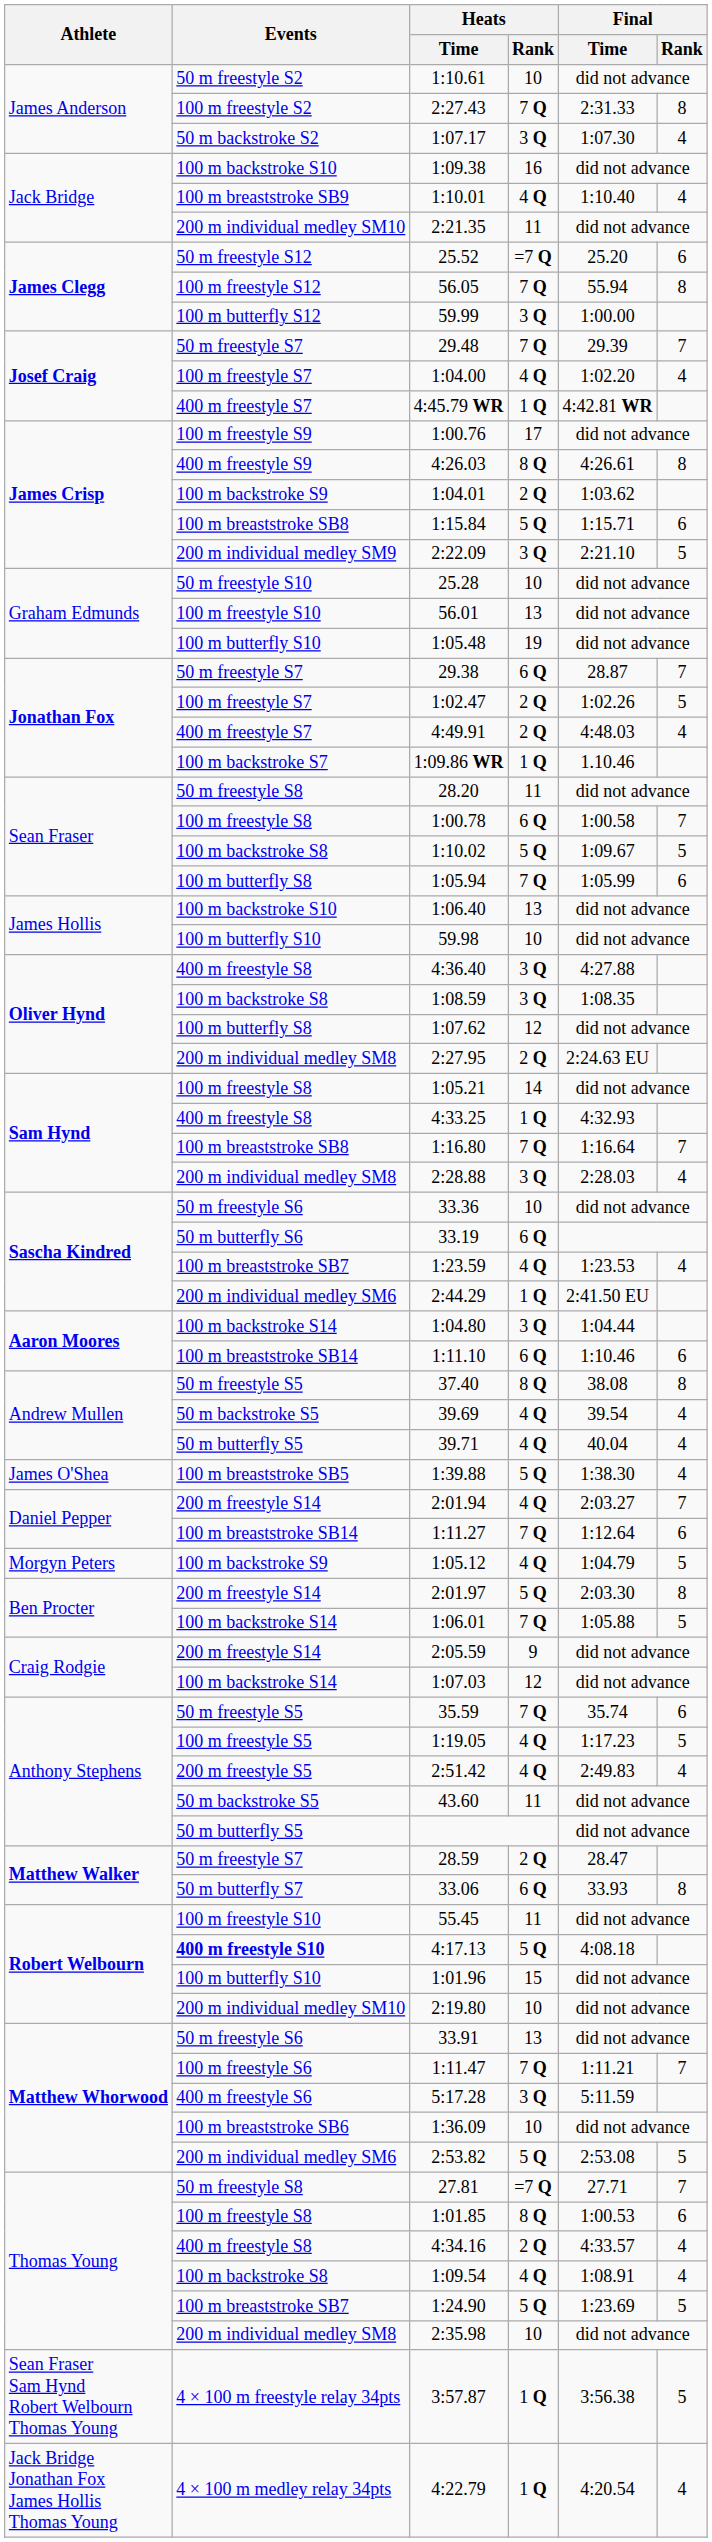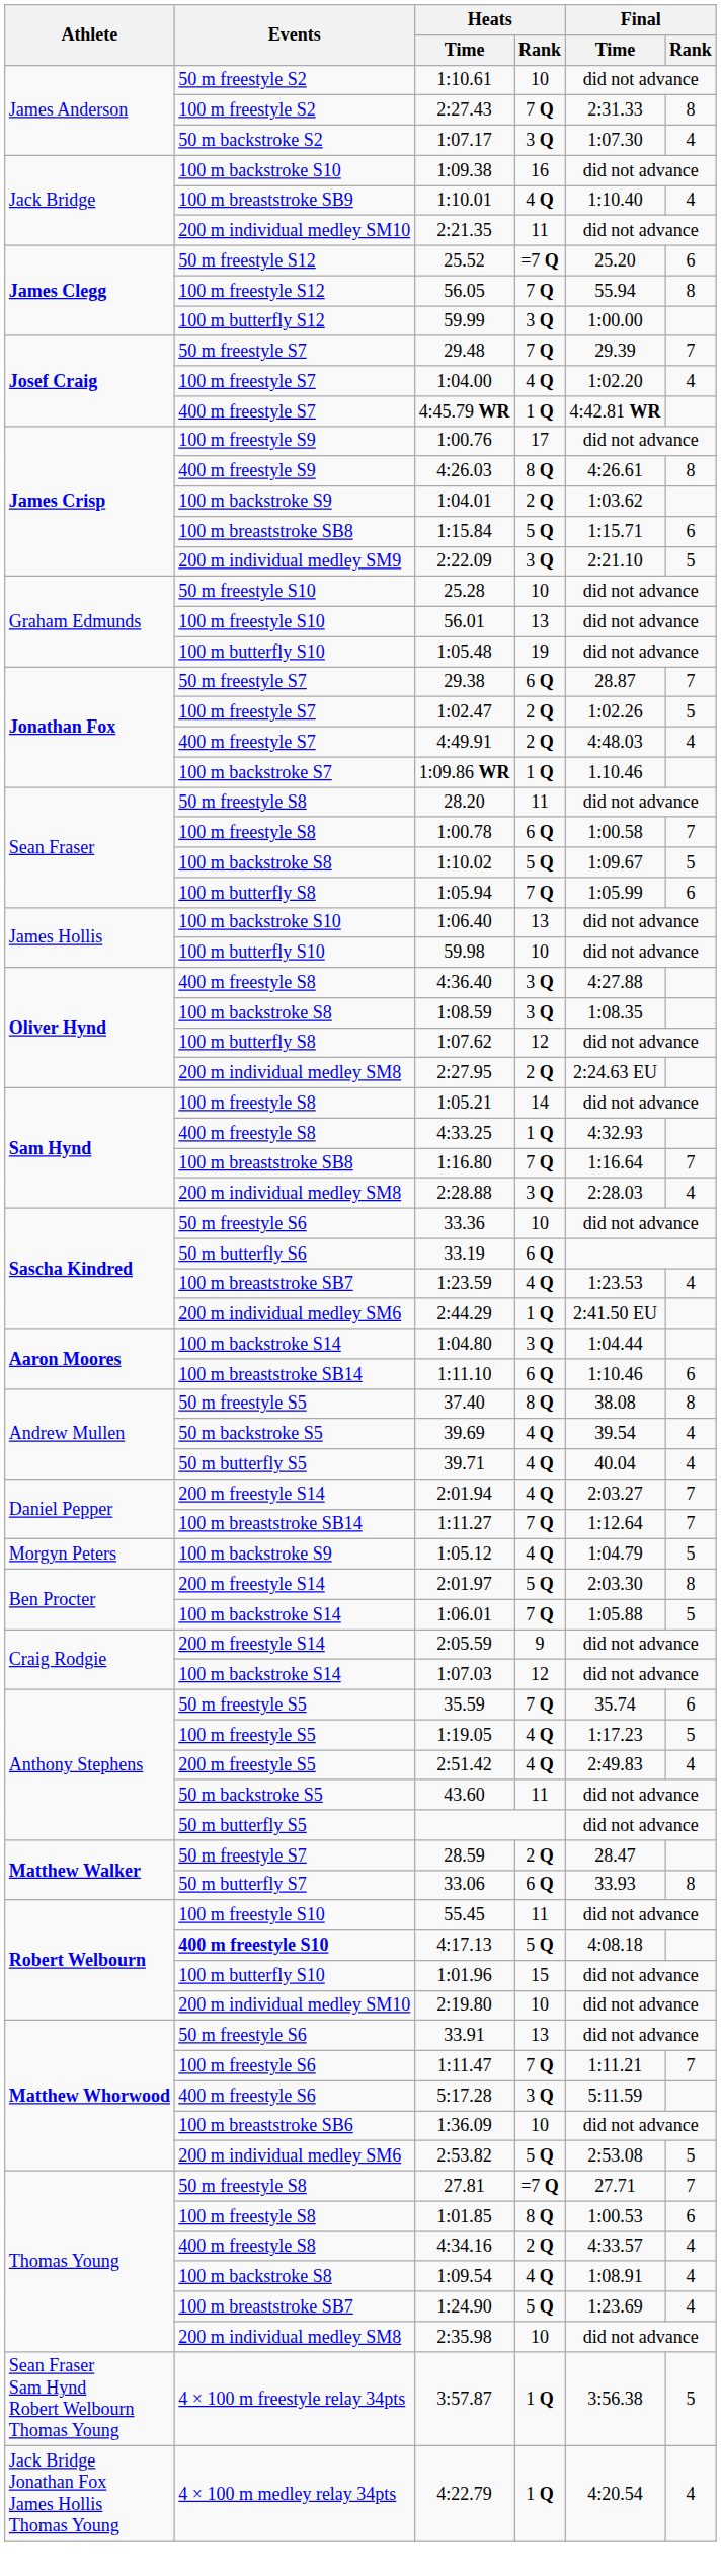- row: James O'Shea | 100 m breaststroke SB5 | 1:39.88 | 5 Q | 1:38.30 | 4
1:11.27 | Final / Rank: 6 -> 7
1:24.90 | Final / Rank: 5 -> 4
